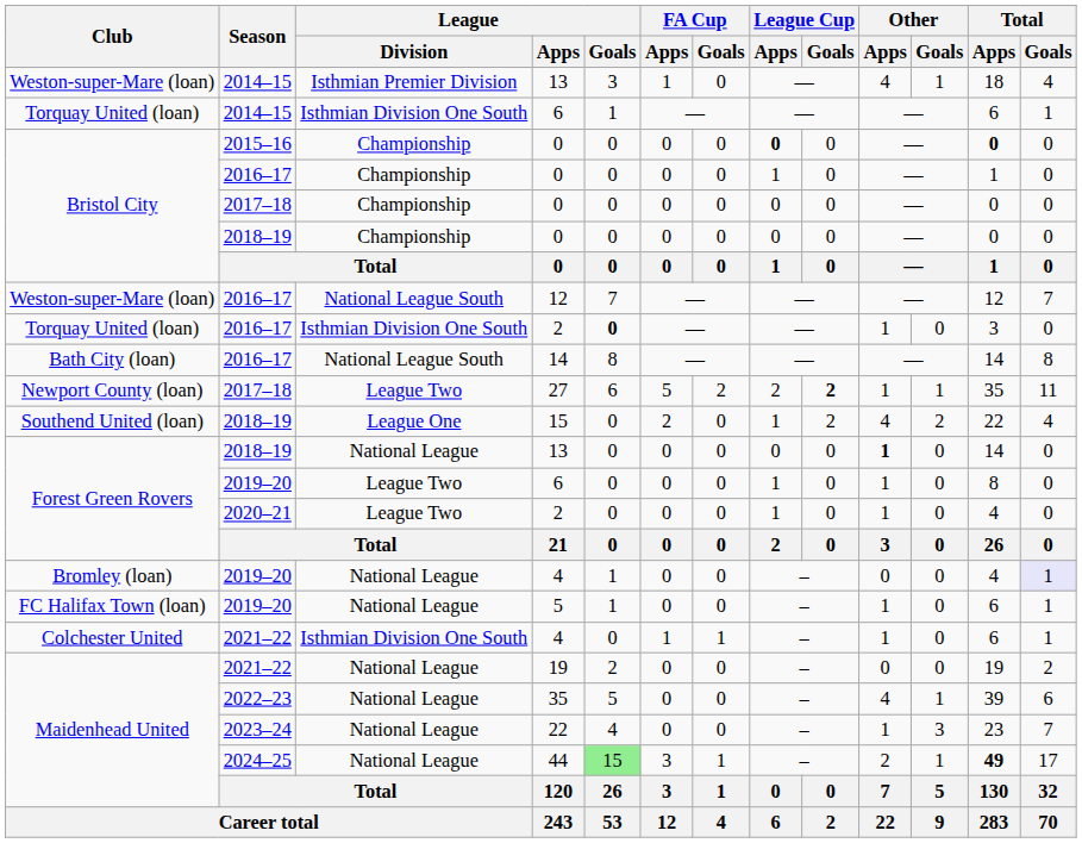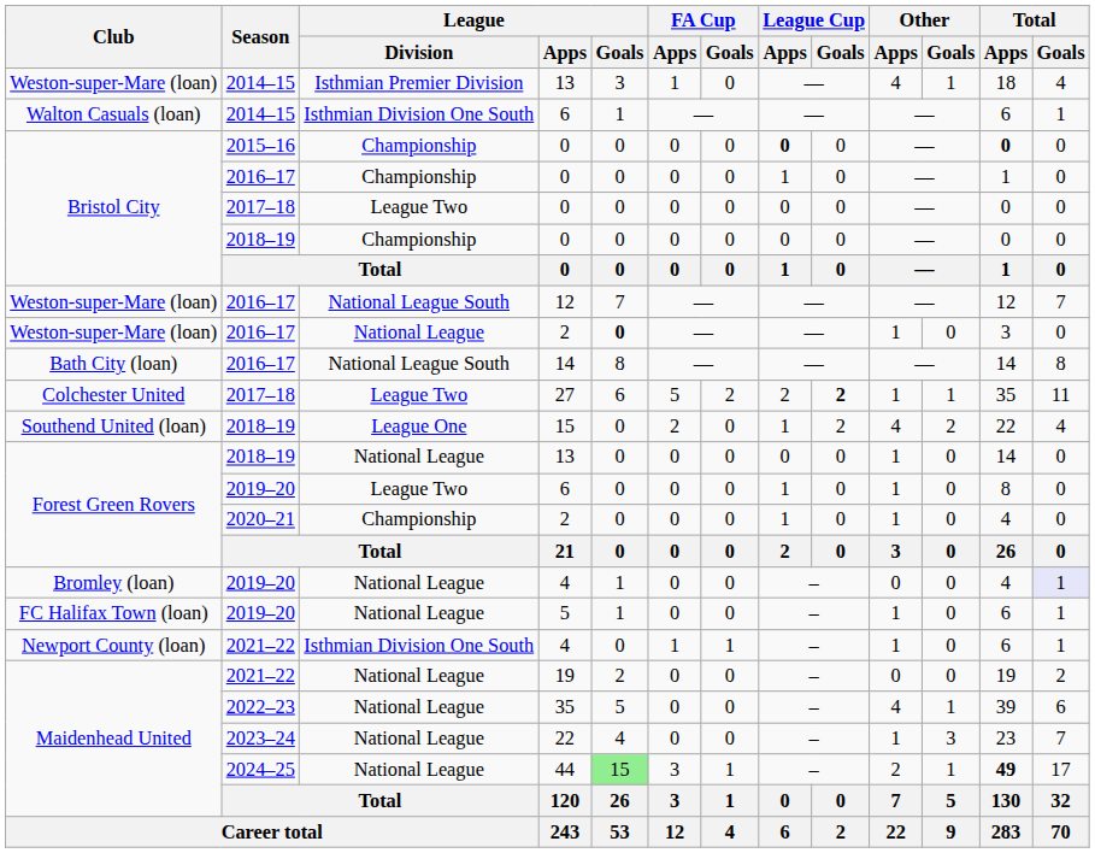2014–15 / 6 | Club: Torquay United (loan) -> Walton Casuals (loan)
2017–18 / 0 | League / Division: Championship -> League Two
2016–17 / 2 | Club: Torquay United (loan) -> Weston-super-Mare (loan)
2016–17 / 2 | League / Division: Isthmian Division One South -> National League
27 | Club: Newport County (loan) -> Colchester United
2018–19 / 13 | Other / Apps: bold -> normal
2020–21 / 2 | League / Division: League Two -> Championship
2021–22 / 4 | Club: Colchester United -> Newport County (loan)
